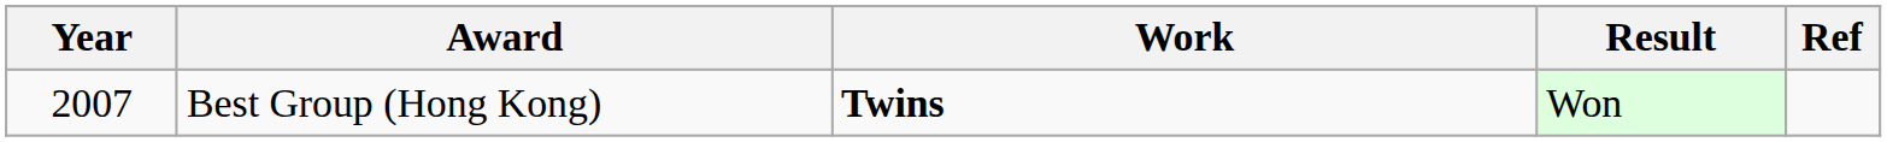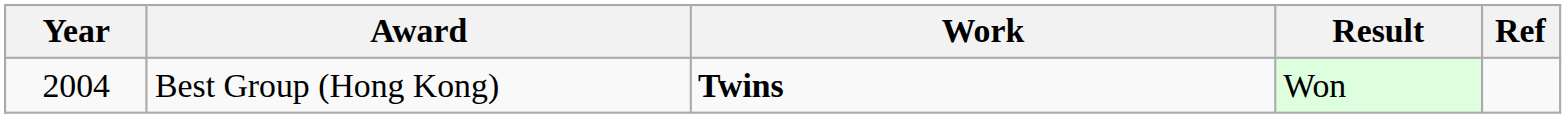Best Group (Hong Kong) | Year: 2007 -> 2004
